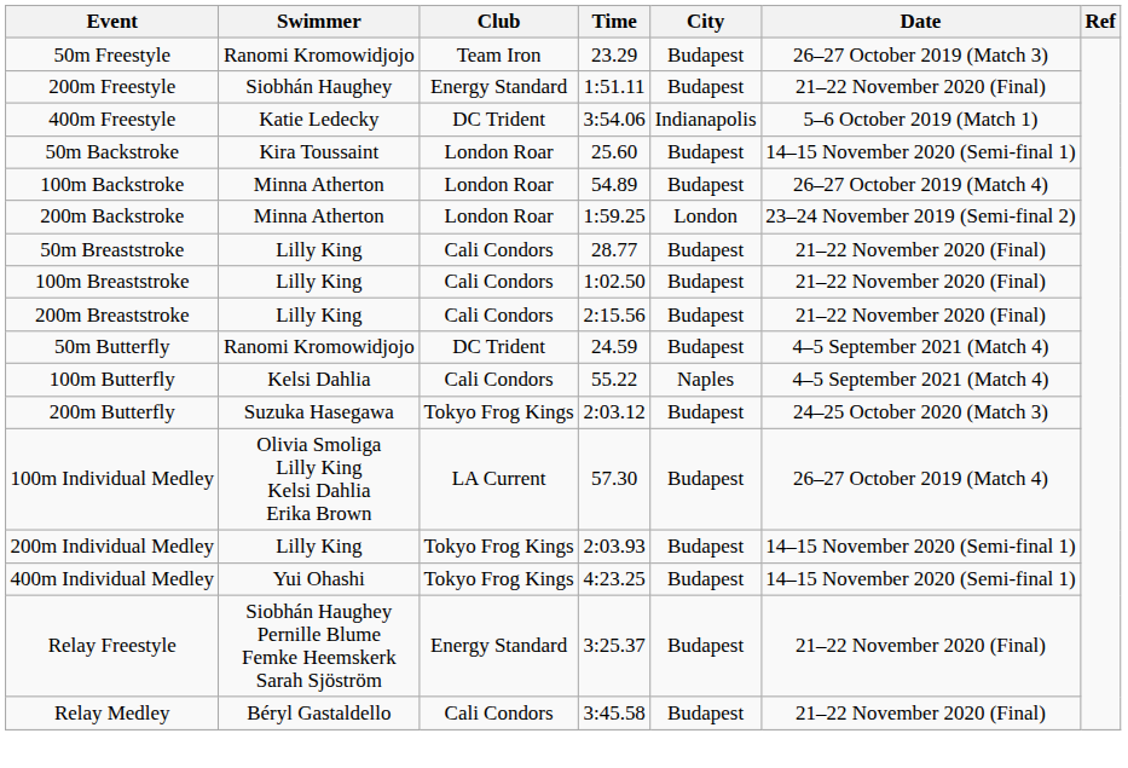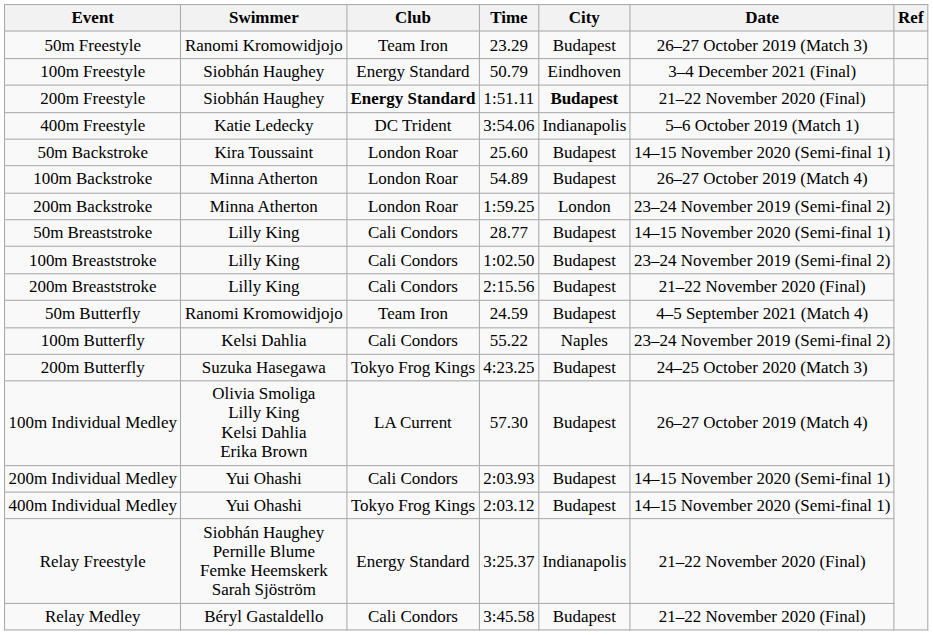+ row: 100m Freestyle | Siobhán Haughey | Energy Standard | 50.79 | Eindhoven | 3–4 December 2021 (Final)
200m Freestyle | Club: normal -> bold
200m Freestyle | City: normal -> bold
50m Breaststroke | Date: 21–22 November 2020 (Final) -> 14–15 November 2020 (Semi-final 1)
100m Breaststroke | Date: 21–22 November 2020 (Final) -> 23–24 November 2019 (Semi-final 2)
50m Butterfly | Club: DC Trident -> Team Iron
100m Butterfly | Date: 4–5 September 2021 (Match 4) -> 23–24 November 2019 (Semi-final 2)
200m Butterfly | Time: 2:03.12 -> 4:23.25
200m Individual Medley | Swimmer: Lilly King -> Yui Ohashi
200m Individual Medley | Club: Tokyo Frog Kings -> Cali Condors
400m Individual Medley | Time: 4:23.25 -> 2:03.12
Relay Freestyle | City: Budapest -> Indianapolis
